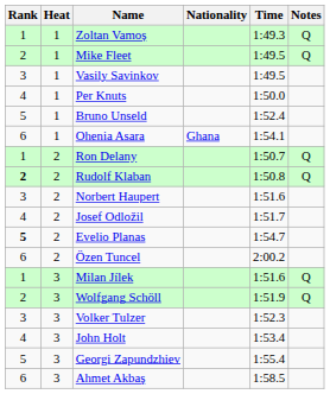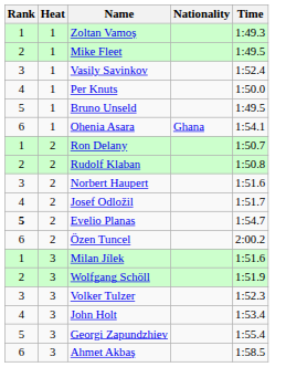- column: Notes | Q | Q | Q | Q | Q | Q
Vasily Savinkov | Time: 1:49.5 -> 1:52.4
Bruno Unseld | Time: 1:52.4 -> 1:49.5
Rudolf Klaban | Rank: bold -> normal
